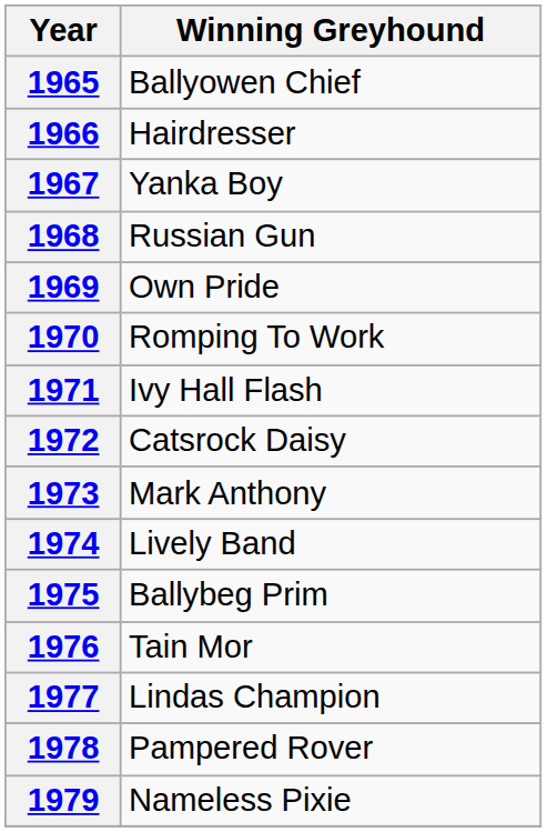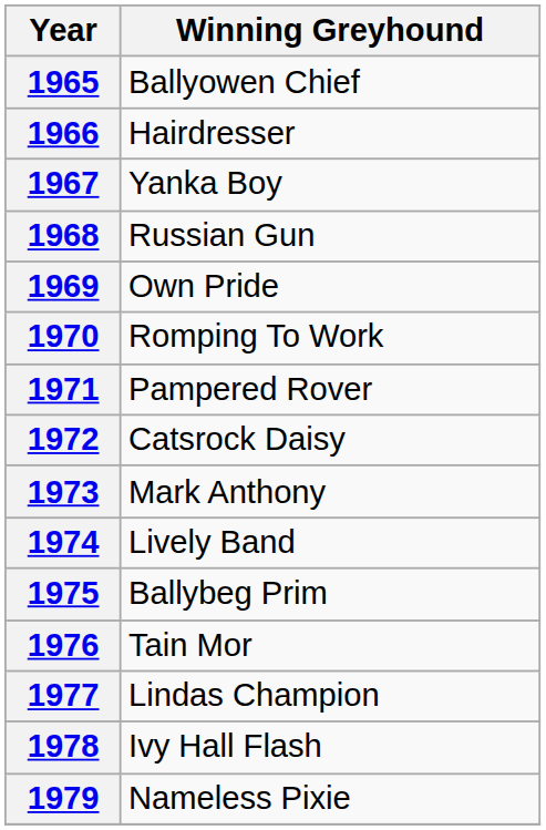1971 | Winning Greyhound: Ivy Hall Flash -> Pampered Rover
1978 | Winning Greyhound: Pampered Rover -> Ivy Hall Flash
